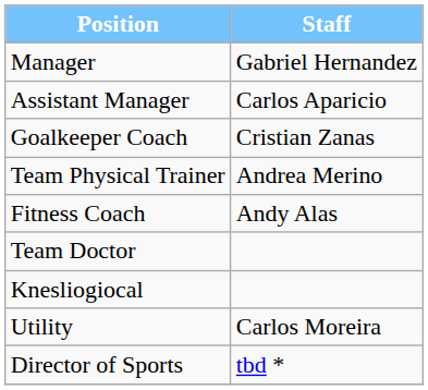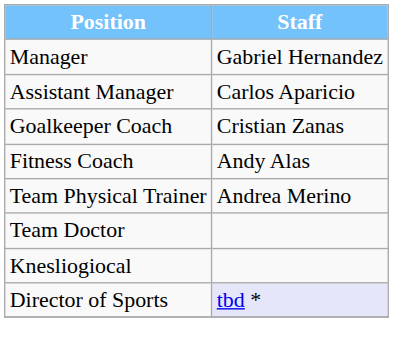rows swapped: Team Physical Trainer <-> Fitness Coach
- row: Utility | Carlos Moreira
Director of Sports | Staff: no background -> lavender background
